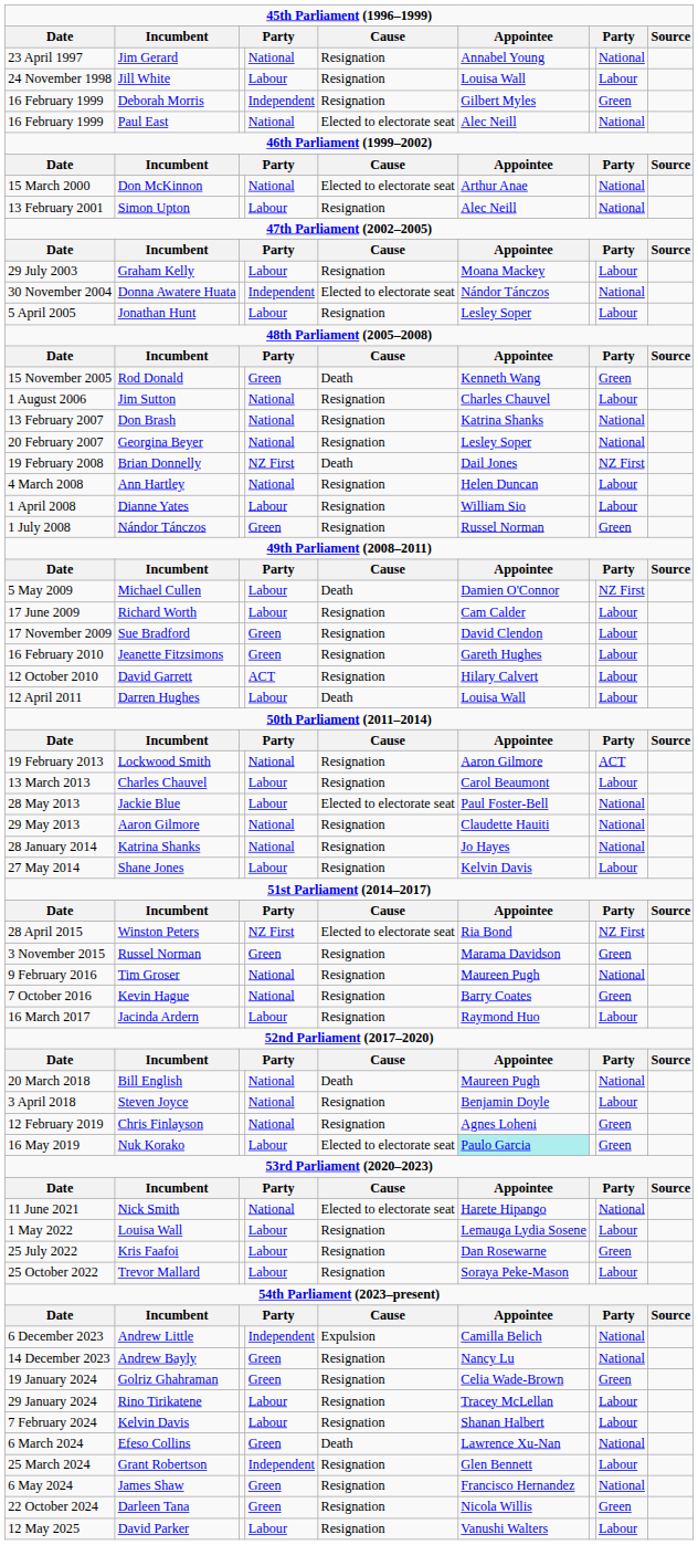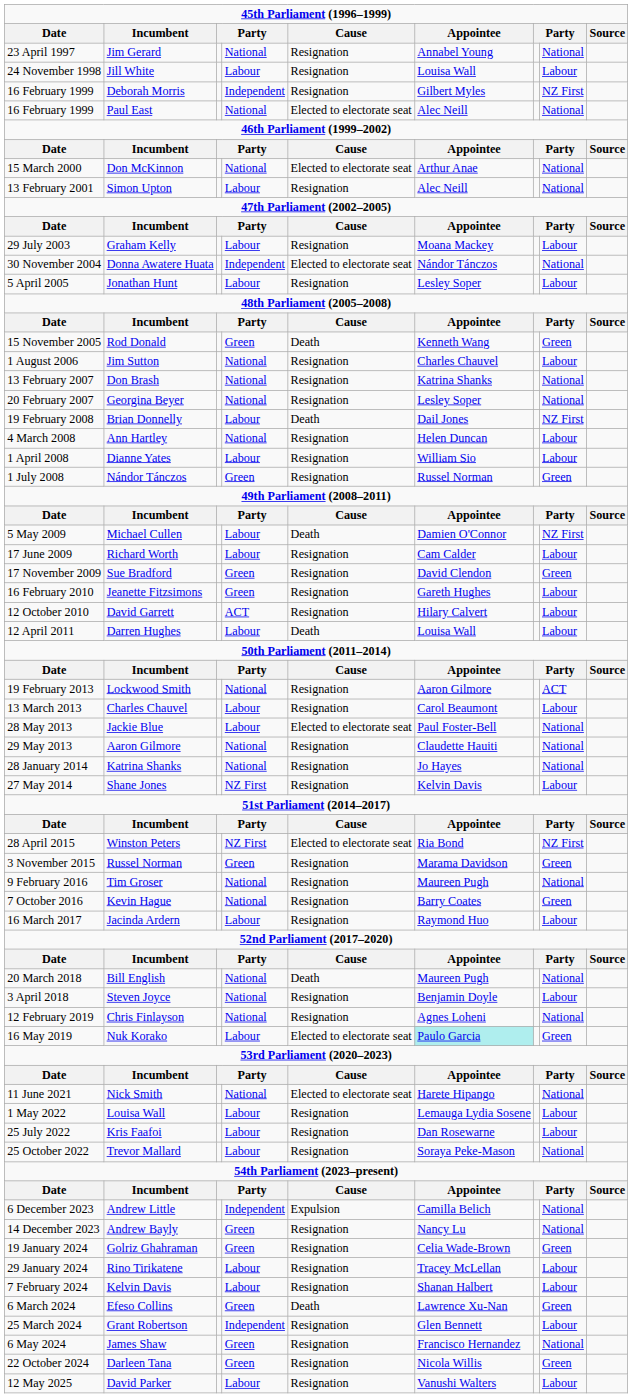Deborah Morris | column 8: Green -> NZ First
Brian Donnelly | column 4: NZ First -> Labour
Sue Bradford | column 8: Labour -> Green
Shane Jones | column 4: Labour -> NZ First
Chris Finlayson | column 8: Green -> National
Kris Faafoi | column 8: Green -> Labour
Trevor Mallard | column 8: Labour -> National
Efeso Collins | column 8: National -> Green
